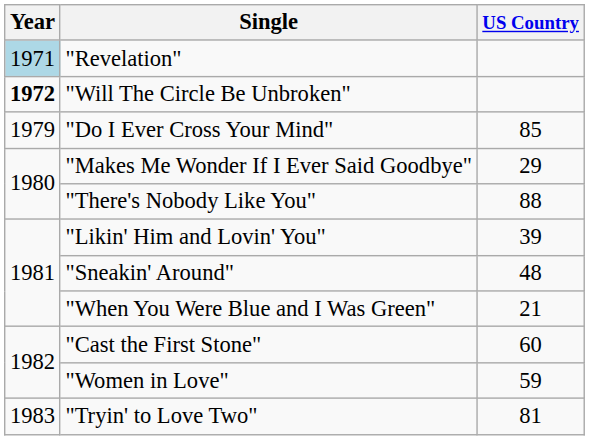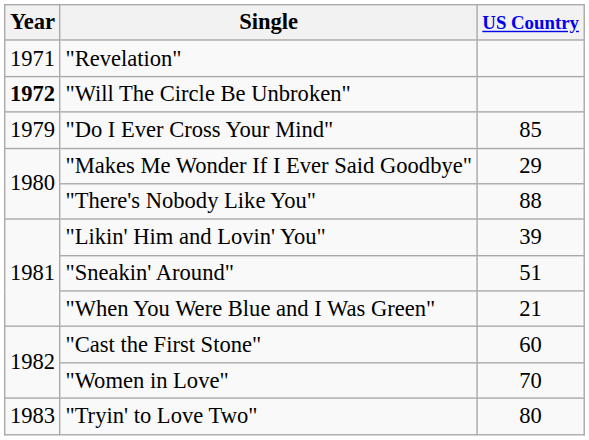"Revelation" | Year: lightblue background -> no background
"Sneakin' Around" | US Country: 48 -> 51
"Women in Love" | US Country: 59 -> 70
"Tryin' to Love Two" | US Country: 81 -> 80
